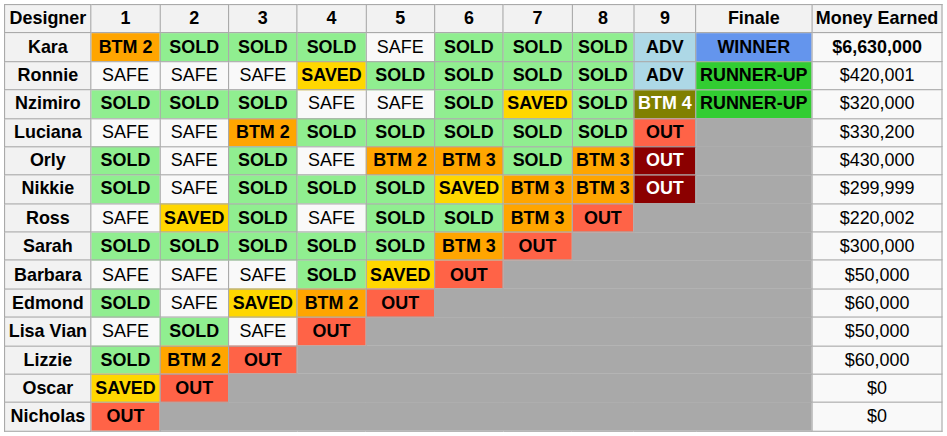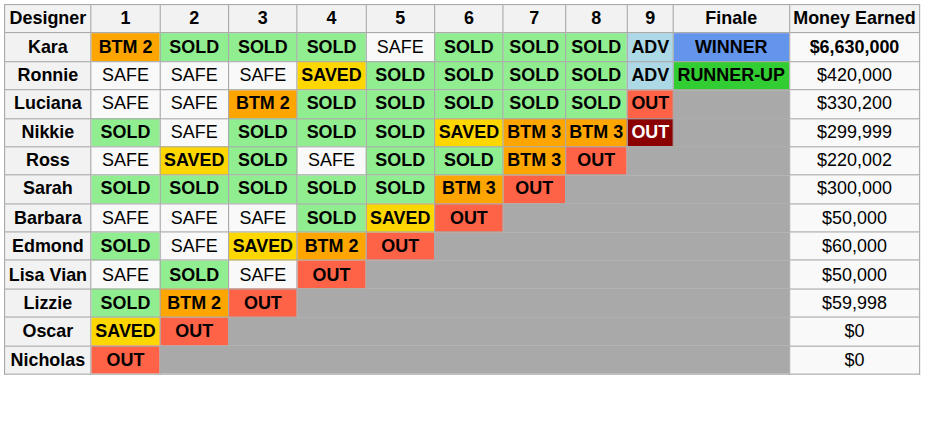Ronnie | Money Earned: $420,001 -> $420,000
- row: Nzimiro | SOLD | SOLD | SOLD | SAFE | SAFE | SOLD | SAVED | SOLD | BTM 4 | RUNNER-UP | $320,000
- row: Orly | SOLD | SAFE | SOLD | SAFE | BTM 2 | BTM 3 | SOLD | BTM 3 | OUT | $430,000
Lizzie | Money Earned: $60,000 -> $59,998
